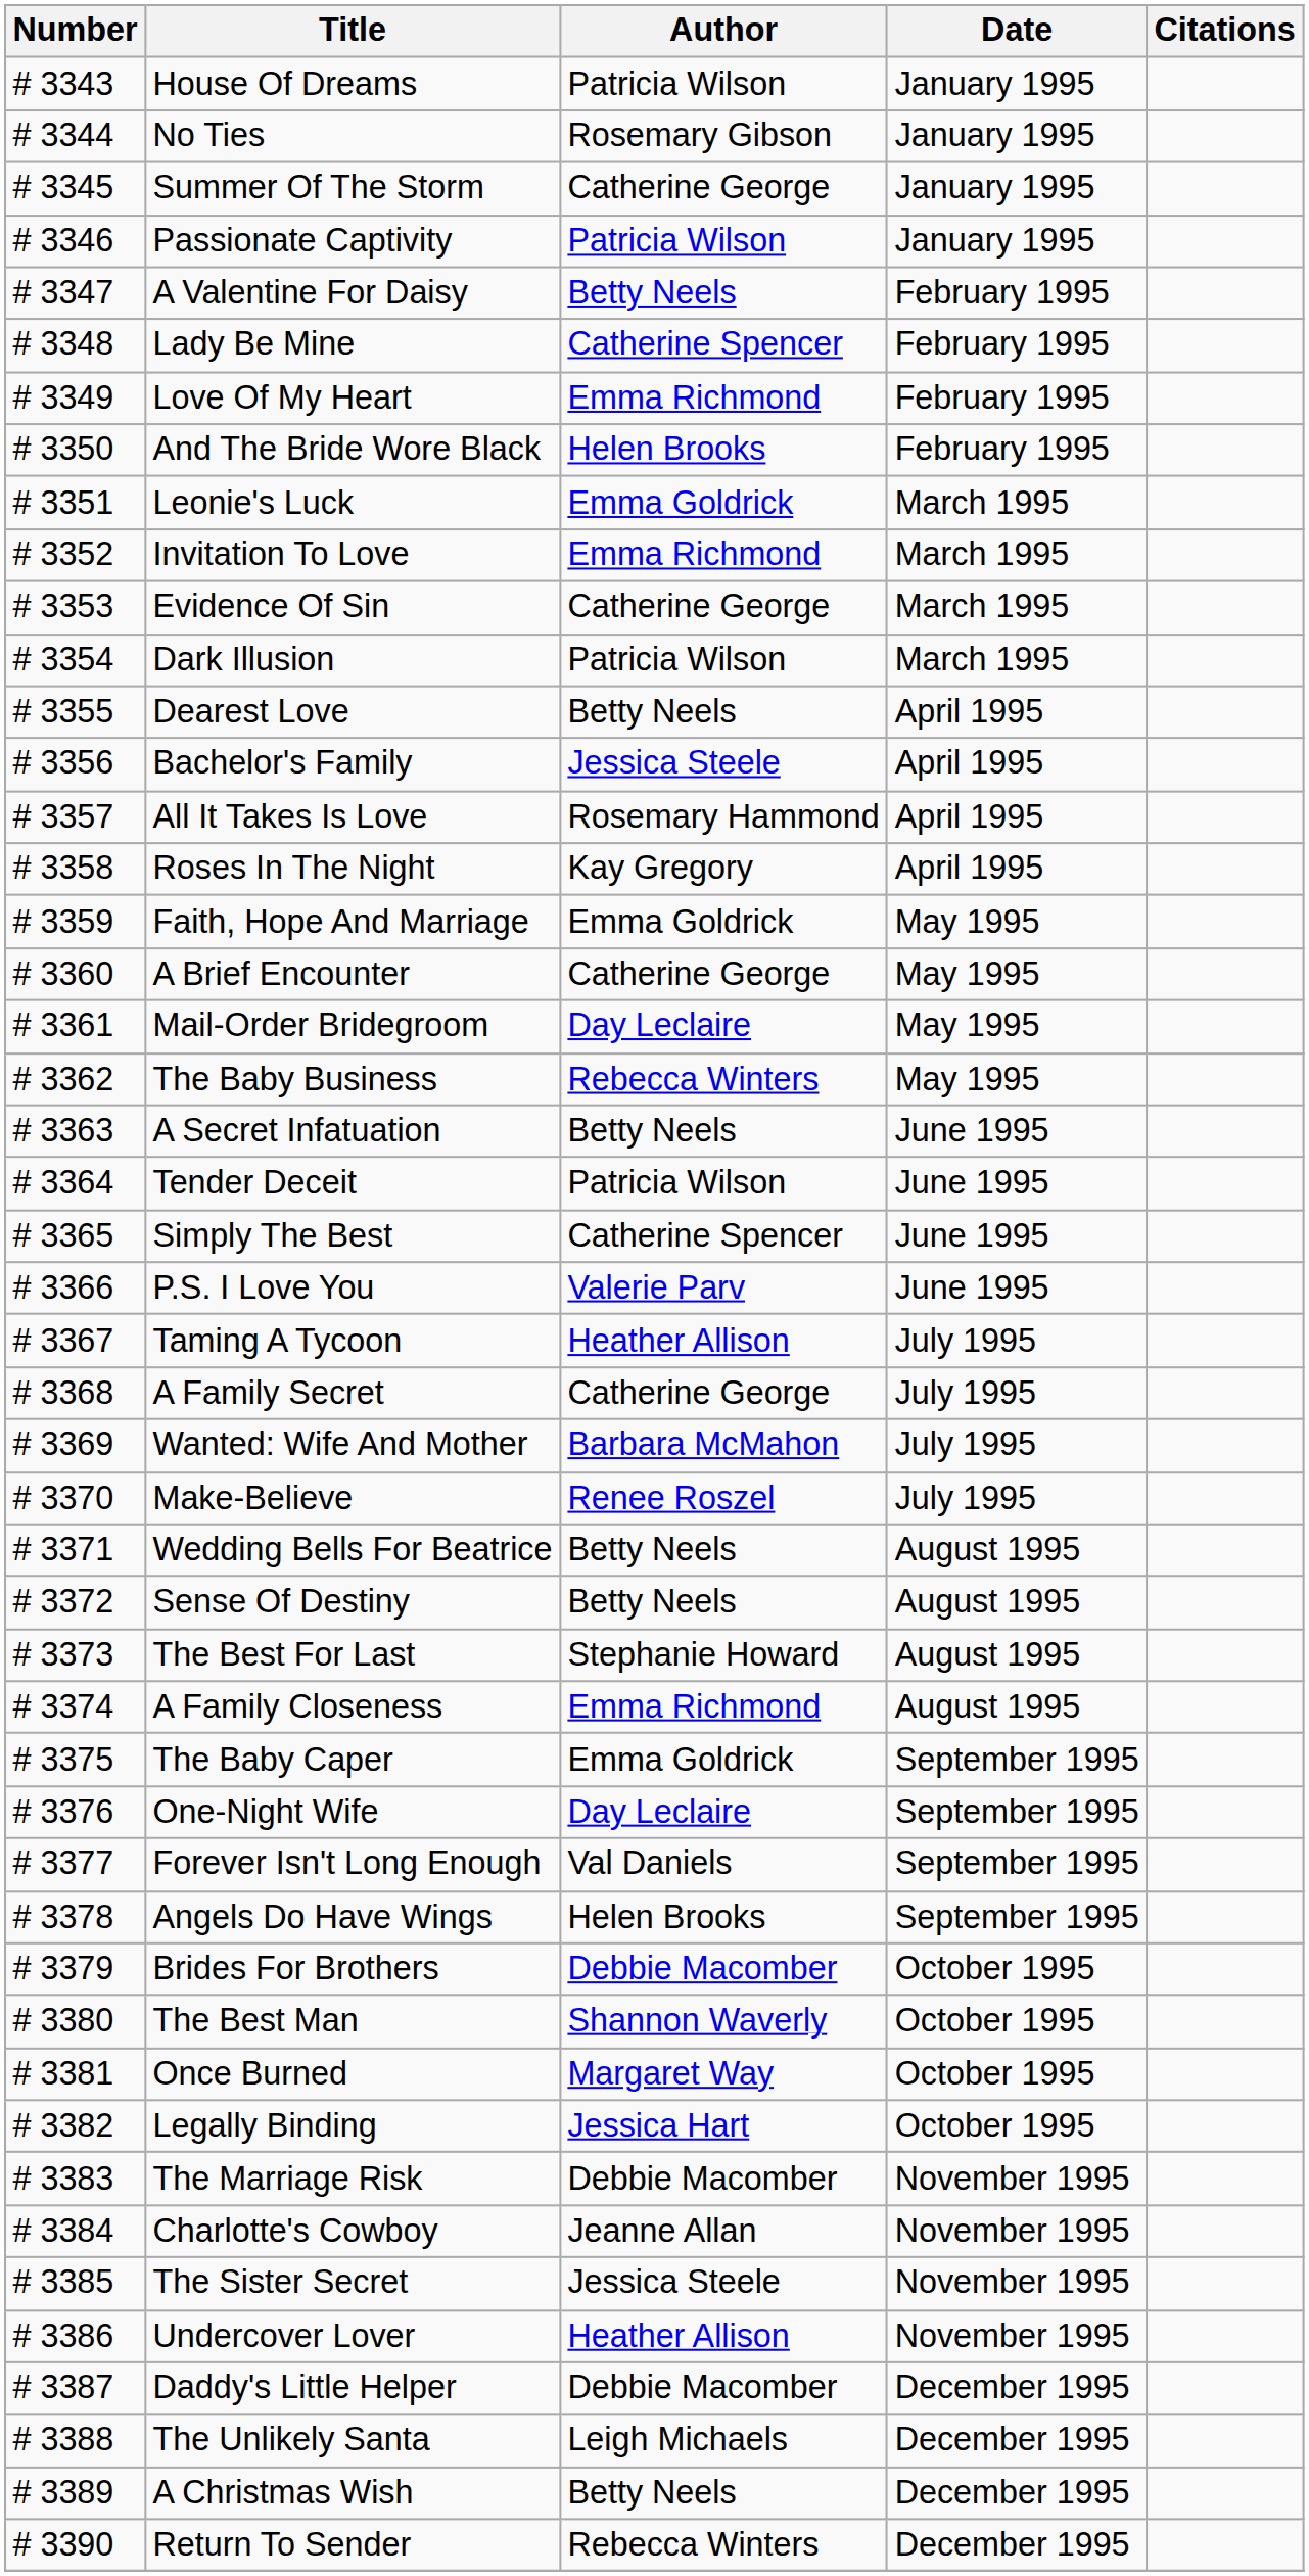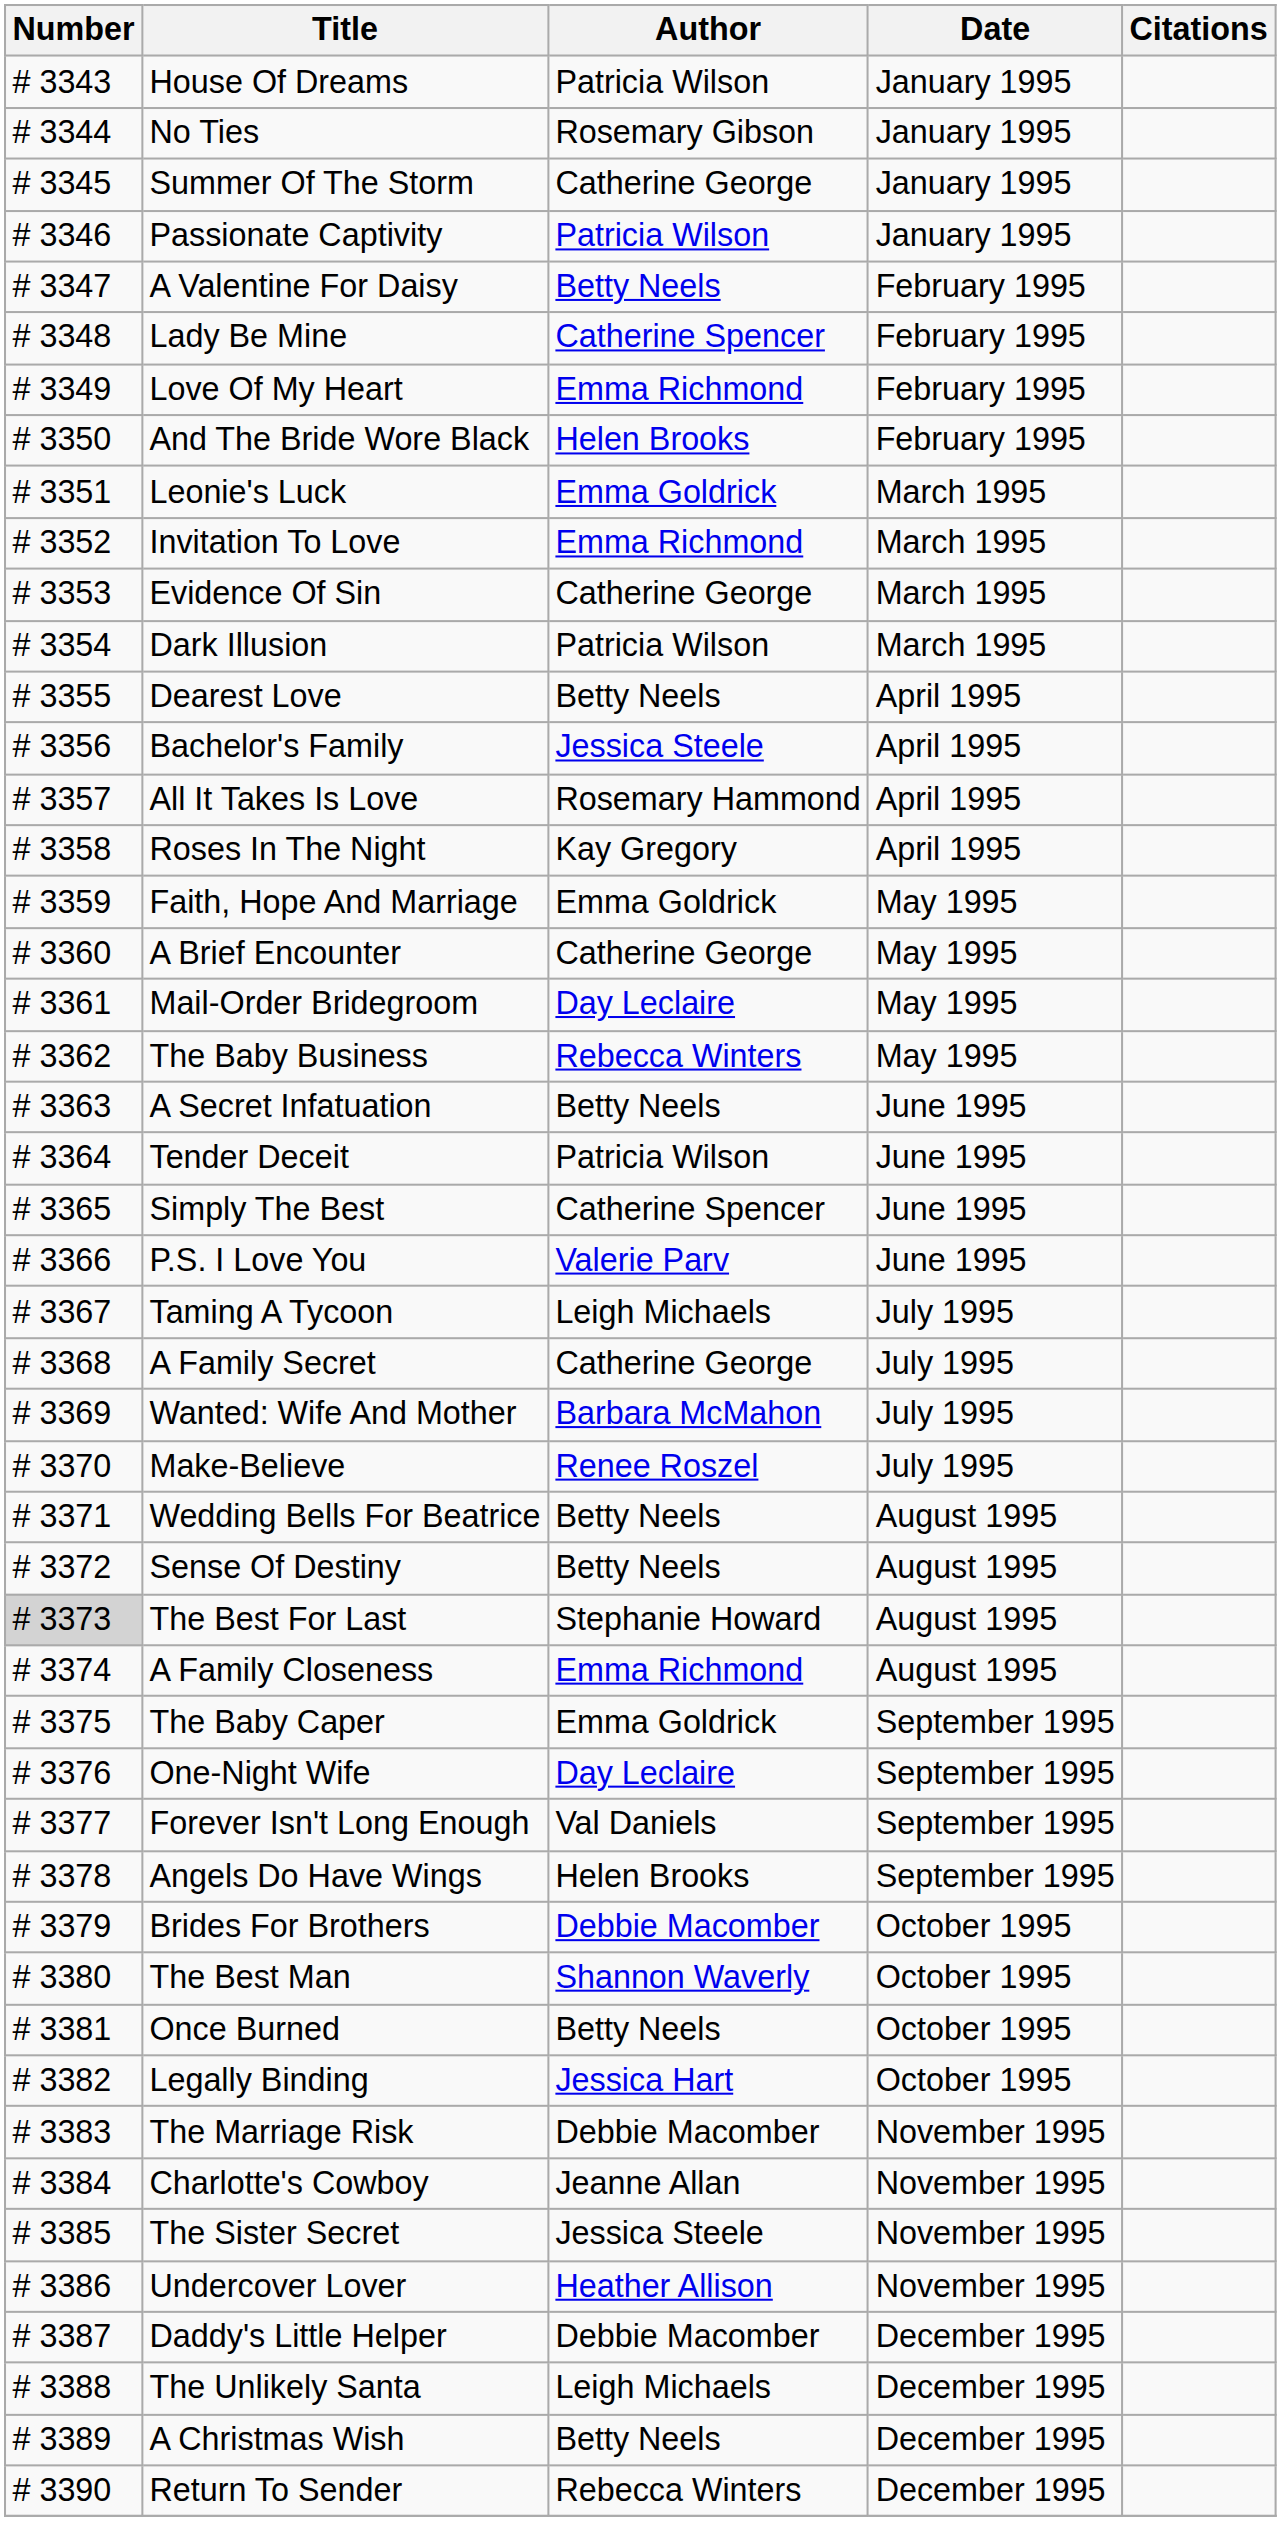Taming A Tycoon | Author: Heather Allison -> Leigh Michaels
The Best For Last | Number: no background -> lightgrey background
Once Burned | Author: Margaret Way -> Betty Neels
